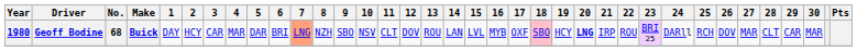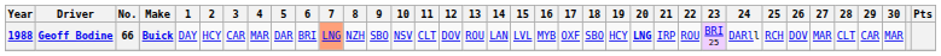Geoff Bodine | Year: 1980 -> 1988
Geoff Bodine | No.: 68 -> 66
Geoff Bodine | 18: pink background -> no background
